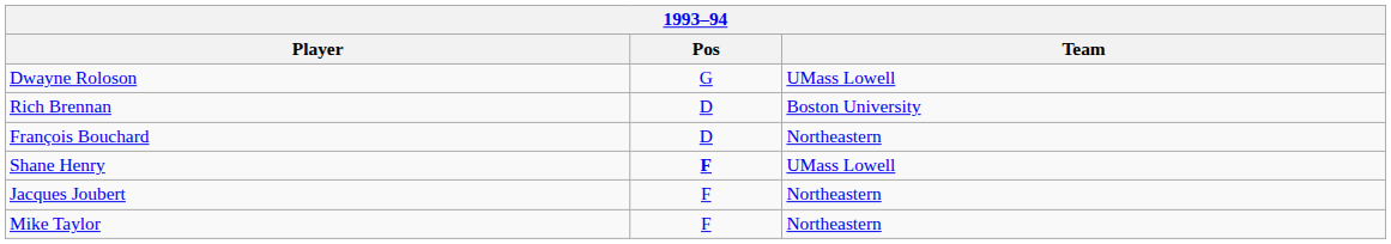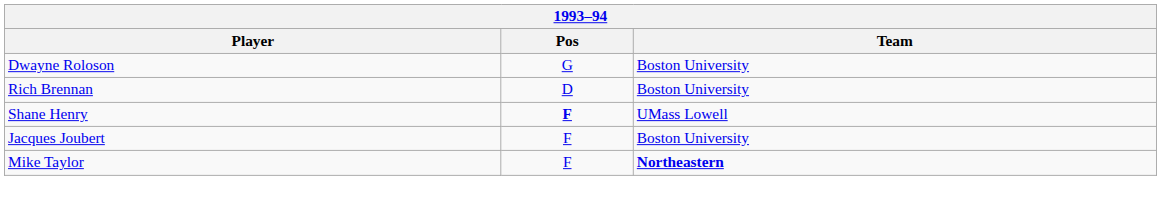Dwayne Roloson | Team: UMass Lowell -> Boston University
- row: François Bouchard | D | Northeastern
Jacques Joubert | Team: Northeastern -> Boston University
Mike Taylor | Team: normal -> bold
